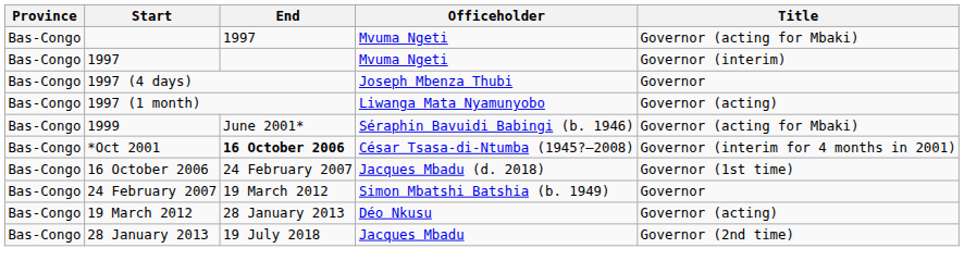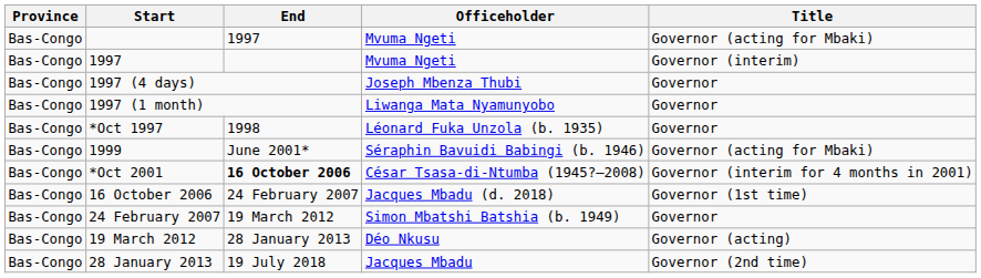1997 (1 month) | Title: Governor (acting) -> Governor
+ row: Bas-Congo | *Oct 1997 | 1998 | Léonard Fuka Unzola (b. 1935) | Governor
